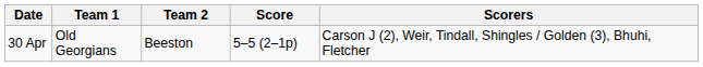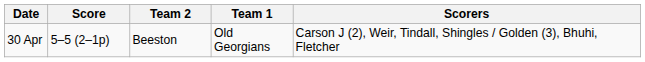columns swapped: Team 1 <-> Score
